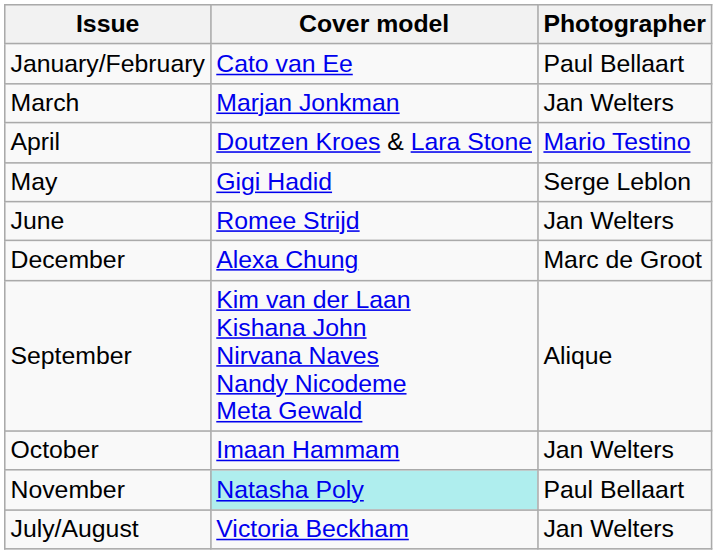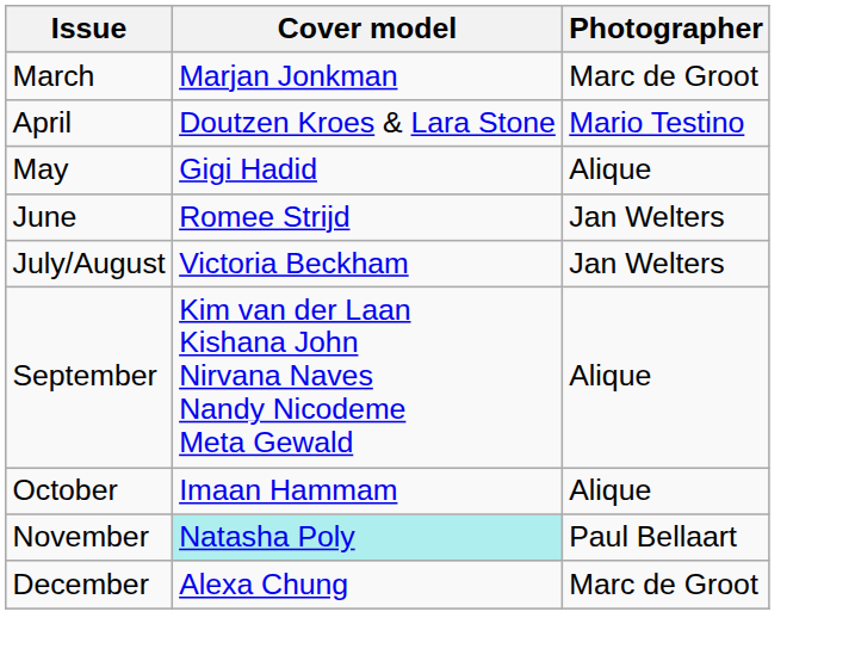- row: January/February | Cato van Ee | Paul Bellaart
March | Photographer: Jan Welters -> Marc de Groot
May | Photographer: Serge Leblon -> Alique
rows swapped: July/August <-> December
October | Photographer: Jan Welters -> Alique
